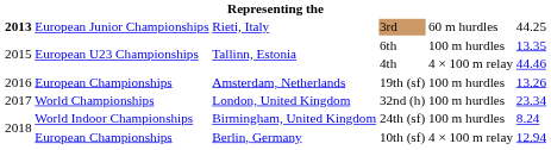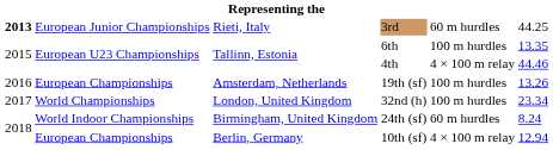24th (sf) | column 5: 100 m hurdles -> 60 m hurdles
